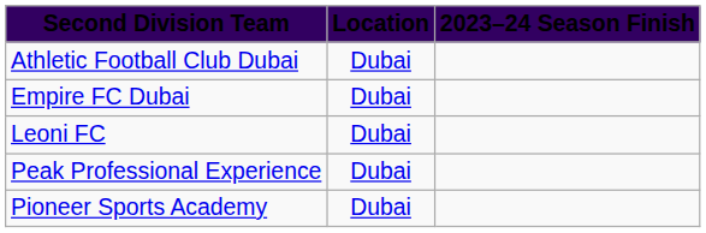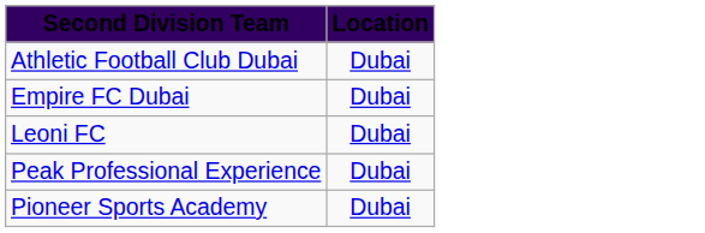- column: 2023–24 Season Finish
